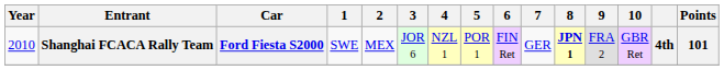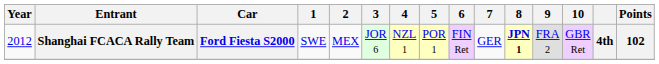Shanghai FCACA Rally Team | Year: 2010 -> 2012
Shanghai FCACA Rally Team | Points: 101 -> 102
